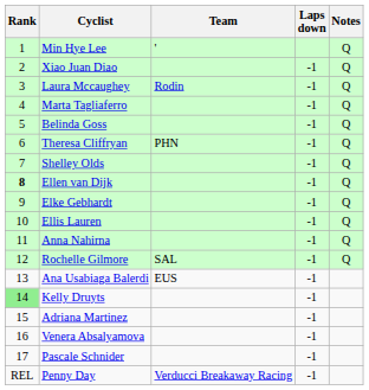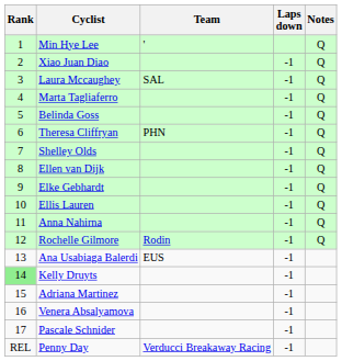Laura Mccaughey | Team: Rodin -> SAL
Ellen van Dijk | Rank: bold -> normal
Rochelle Gilmore | Team: SAL -> Rodin
